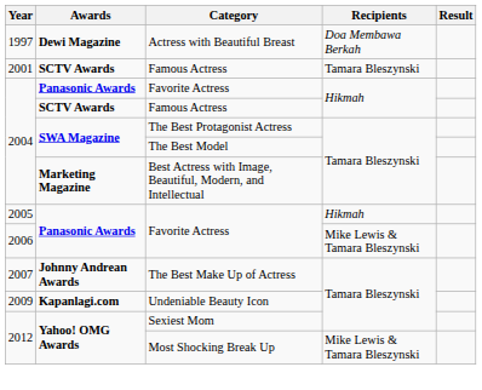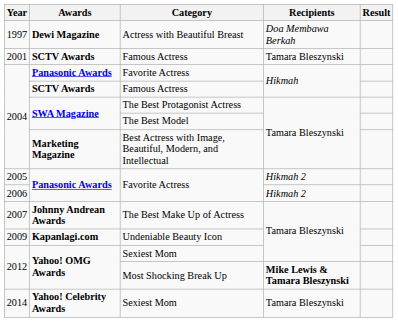2005 / Favorite Actress | Recipients: Hikmah -> Hikmah 2
2006 / Favorite Actress | Recipients: Mike Lewis & Tamara Bleszynski -> Hikmah 2
Most Shocking Break Up | Recipients: normal -> bold
+ row: 2014 | Yahoo! Celebrity Awards | Sexiest Mom | Tamara Bleszynski
